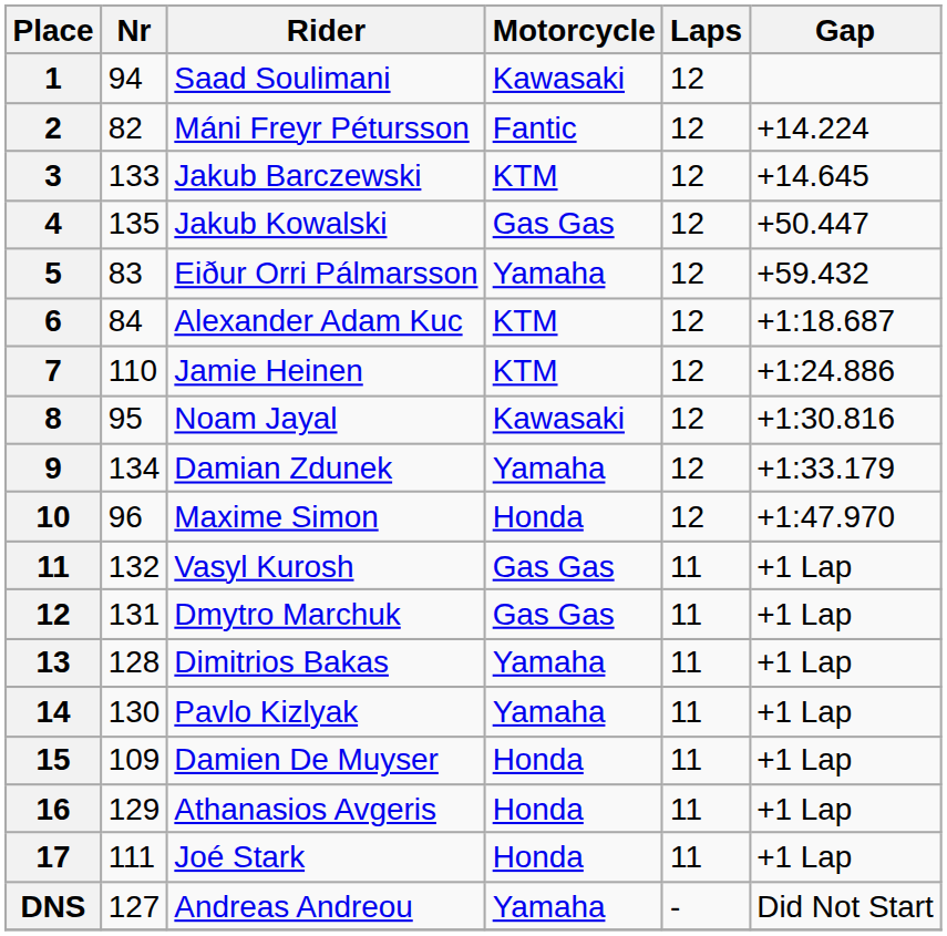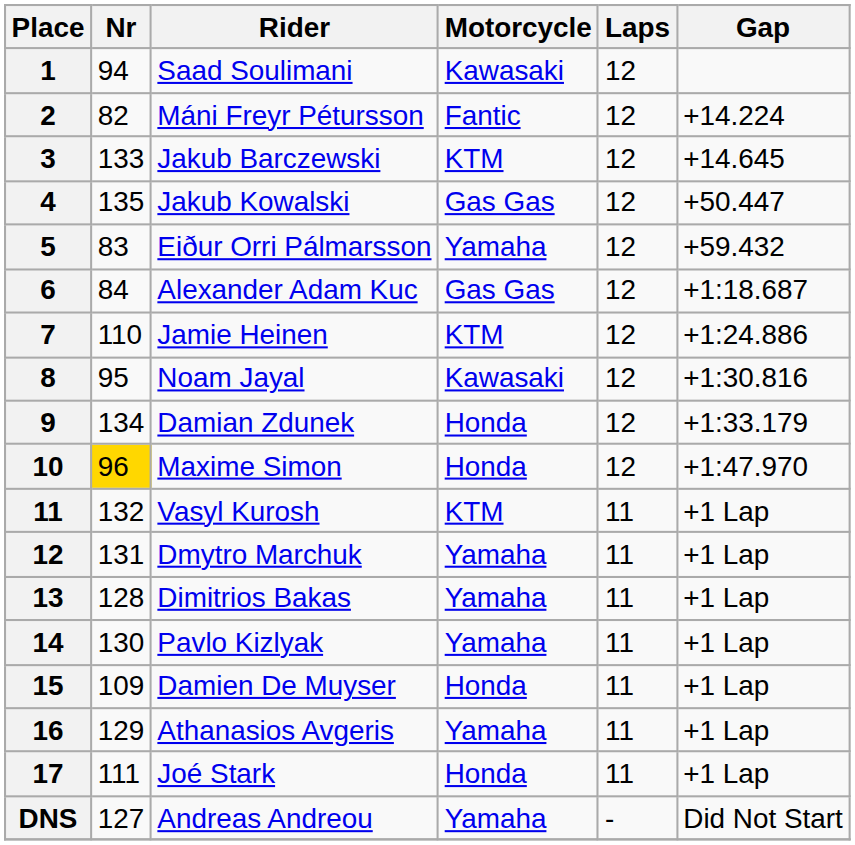Alexander Adam Kuc | Motorcycle: KTM -> Gas Gas
Damian Zdunek | Motorcycle: Yamaha -> Honda
Maxime Simon | Nr: no background -> gold background
Vasyl Kurosh | Motorcycle: Gas Gas -> KTM
Dmytro Marchuk | Motorcycle: Gas Gas -> Yamaha
Athanasios Avgeris | Motorcycle: Honda -> Yamaha
